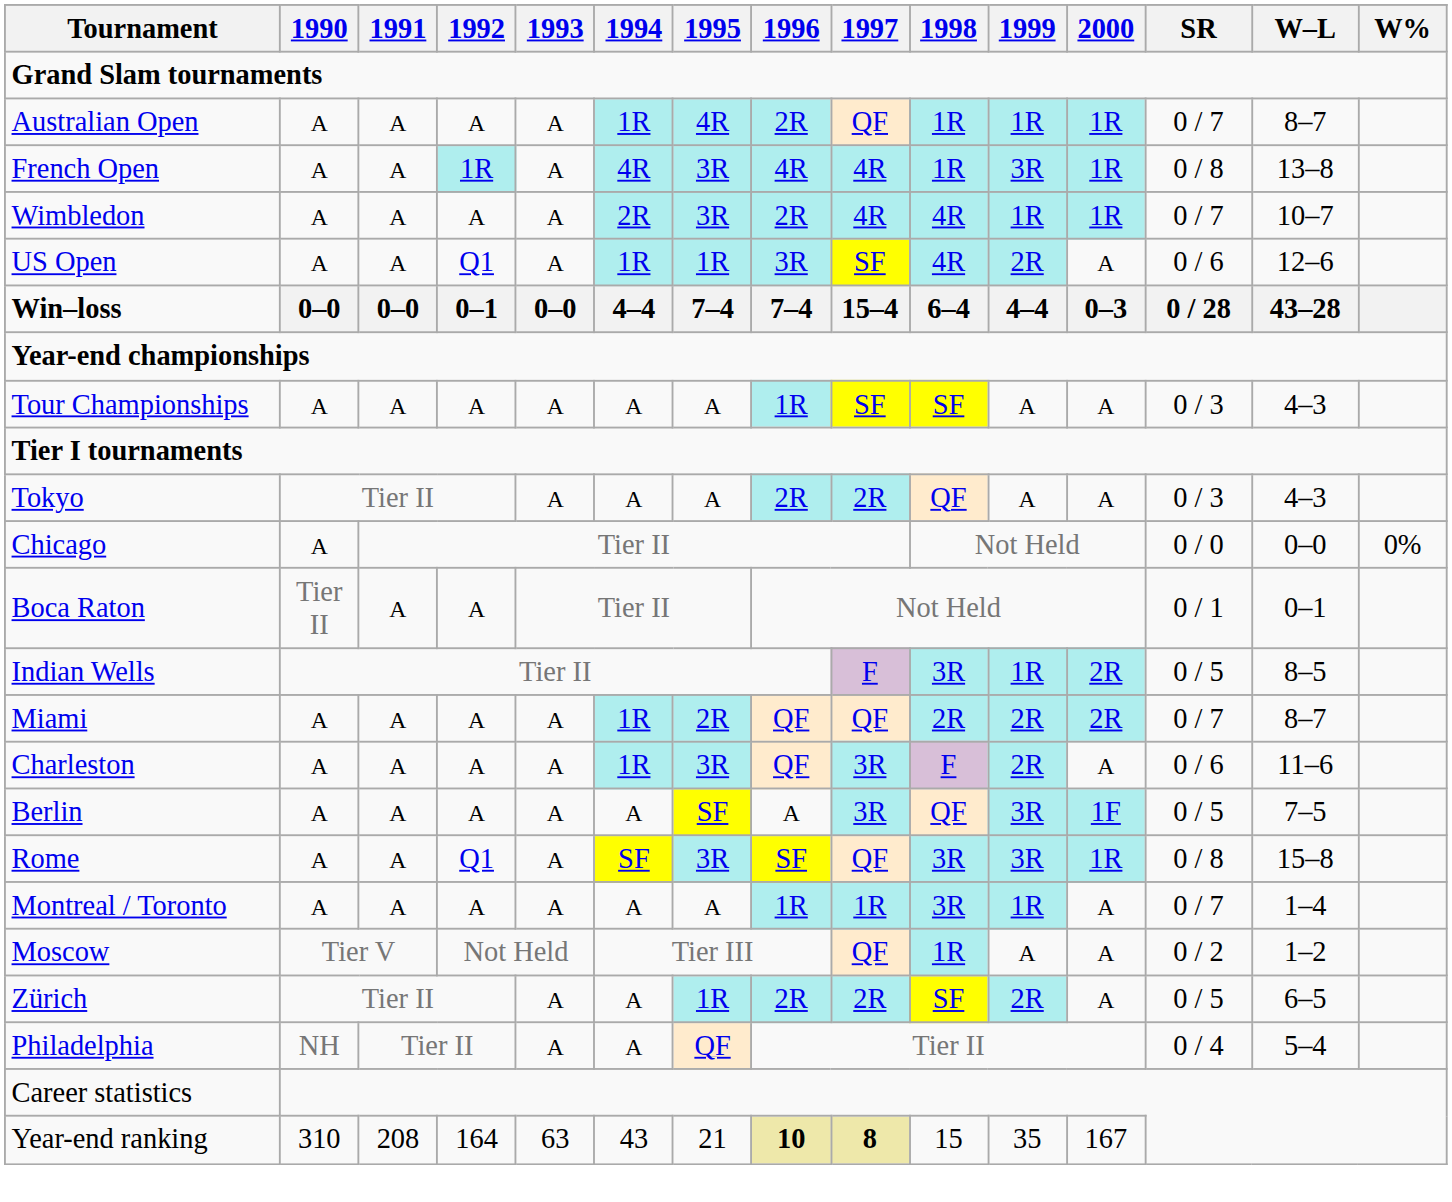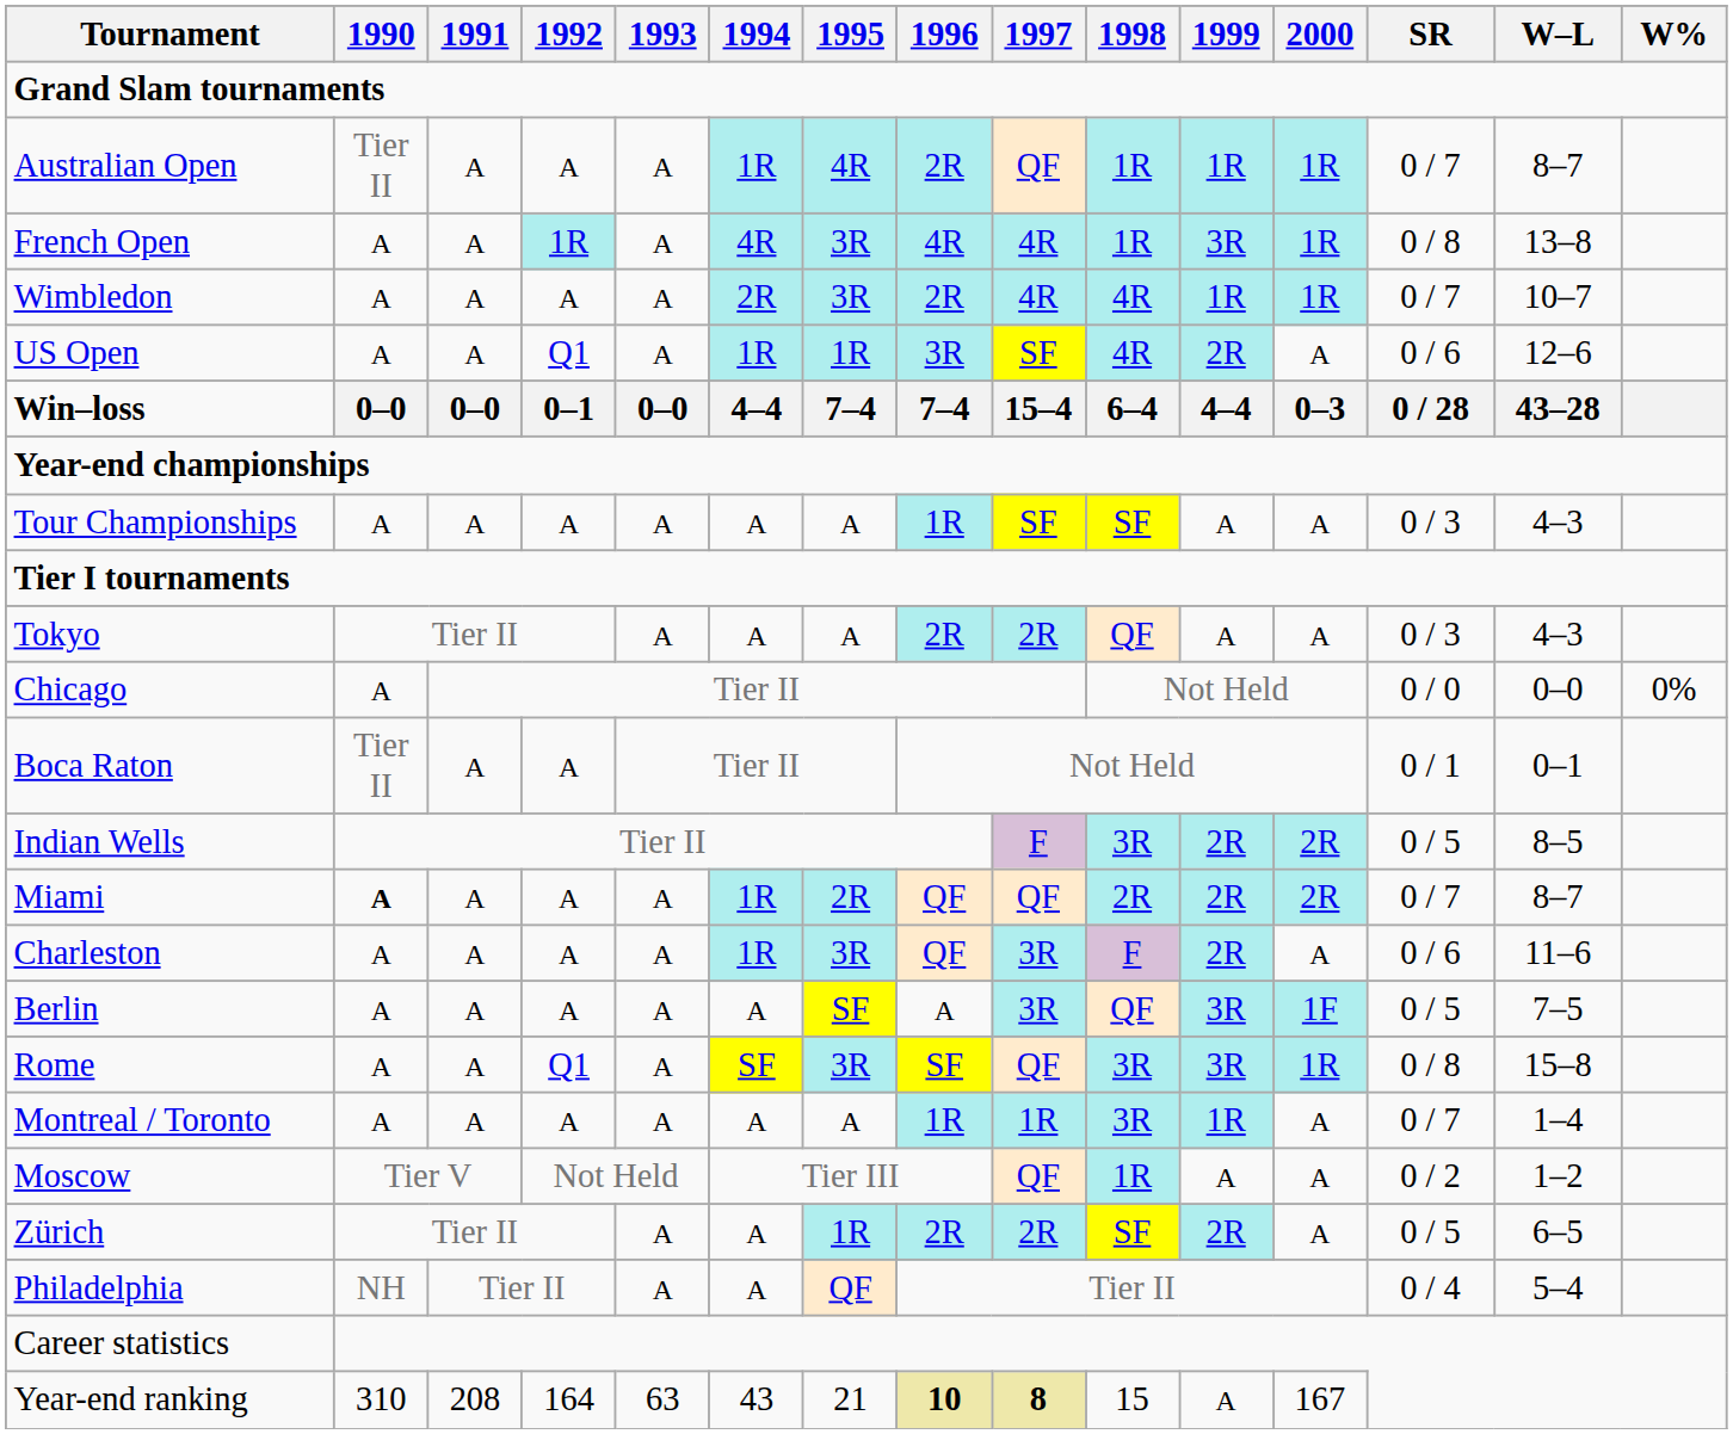Australian Open | 1990: A -> Tier II
Indian Wells | 1999: 1R -> 2R
Miami | 1990: normal -> bold
Year-end ranking | 1999: 35 -> A
